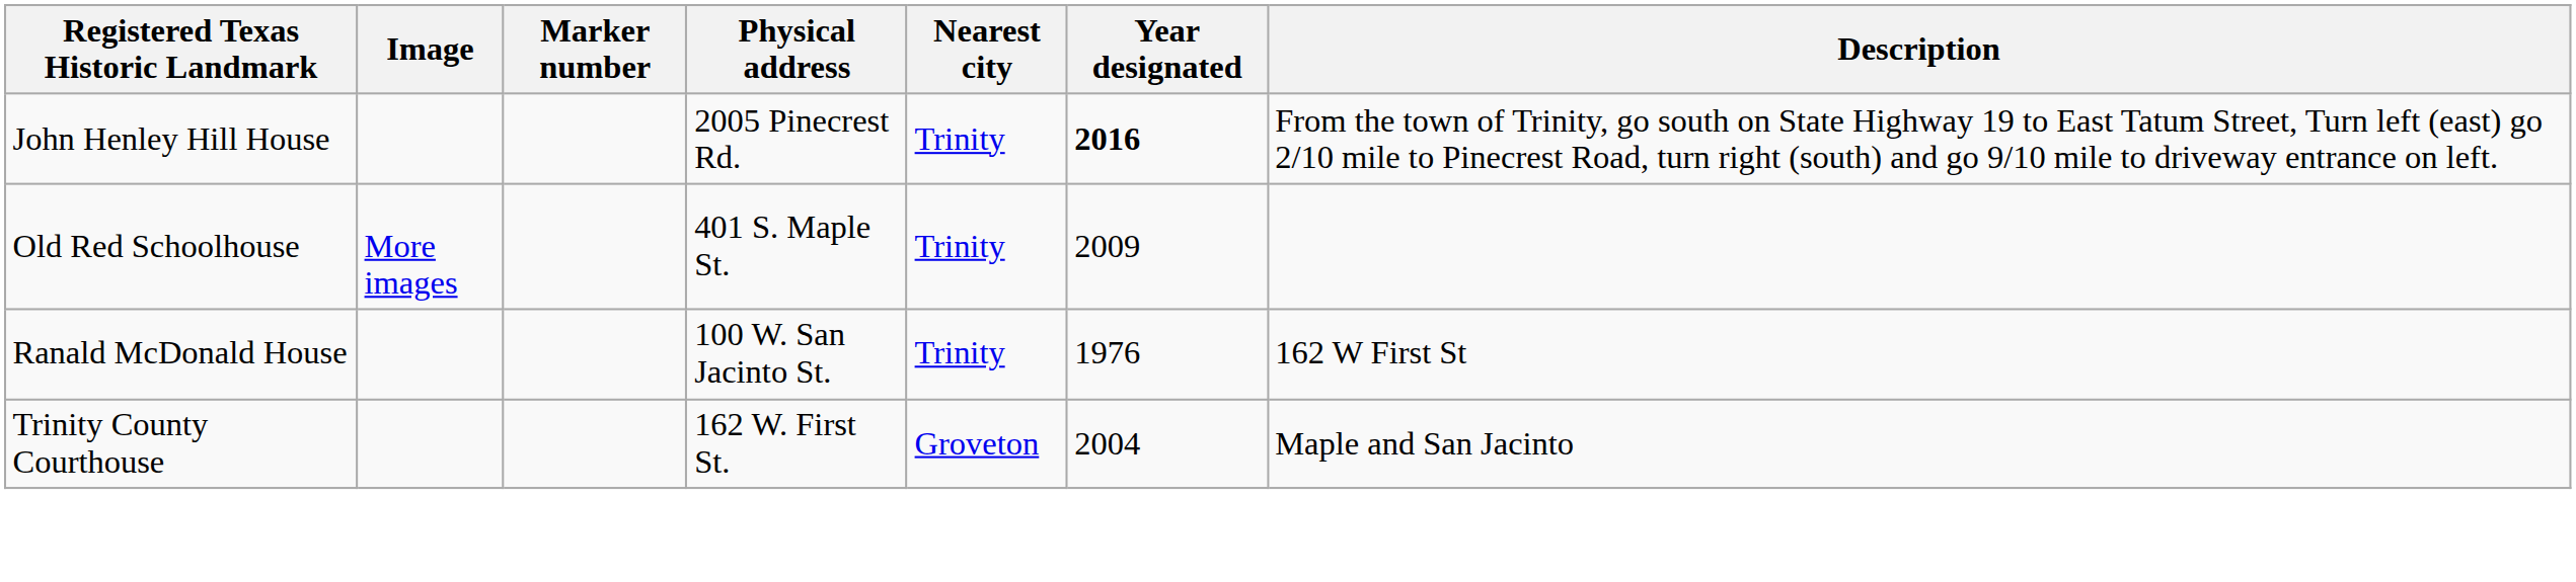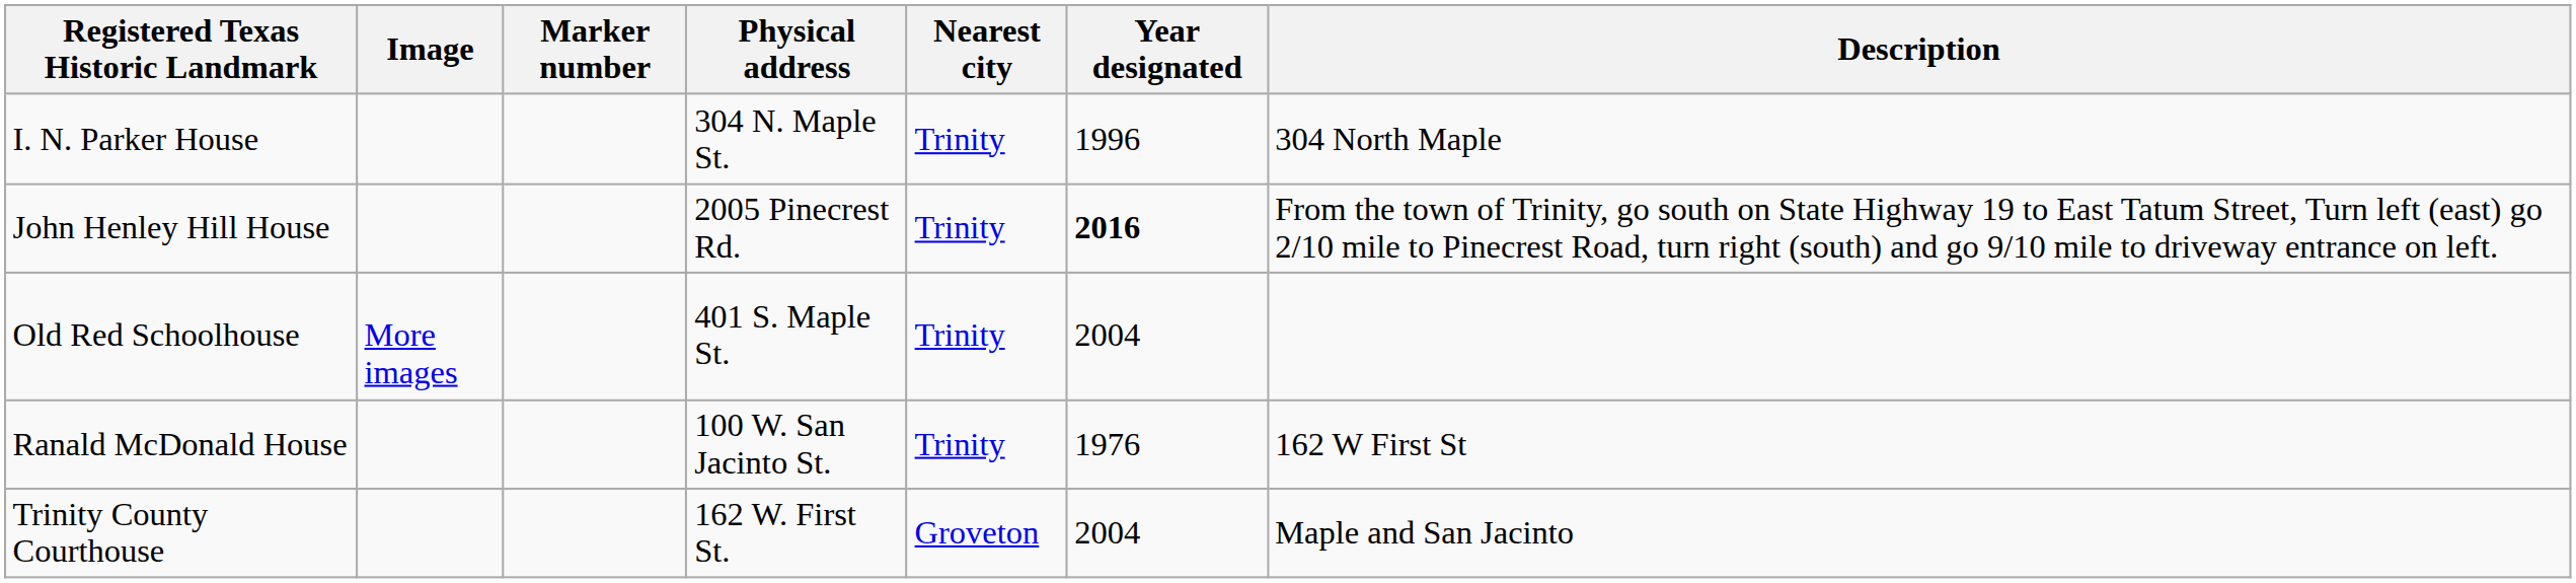+ row: I. N. Parker House | 304 N. Maple St. | Trinity | 1996 | 304 North Maple
Old Red Schoolhouse | Year designated: 2009 -> 2004
